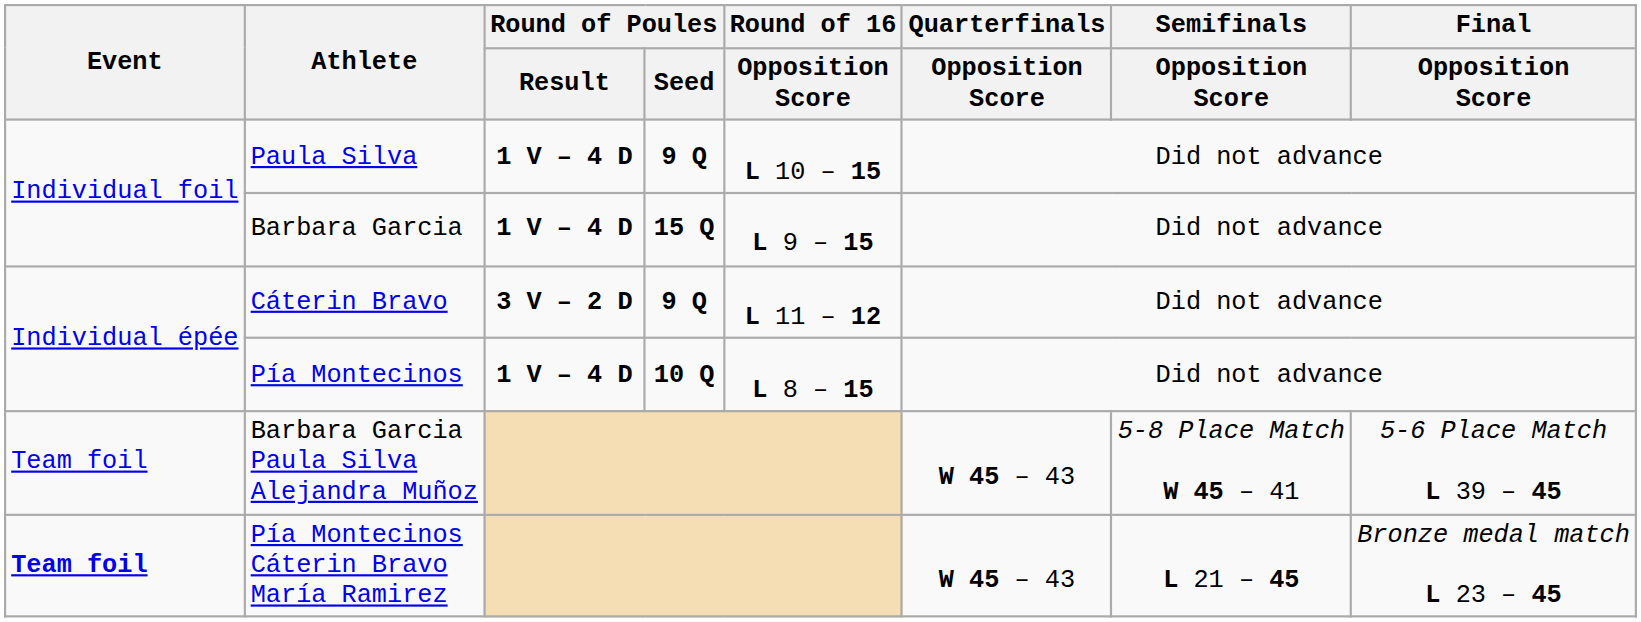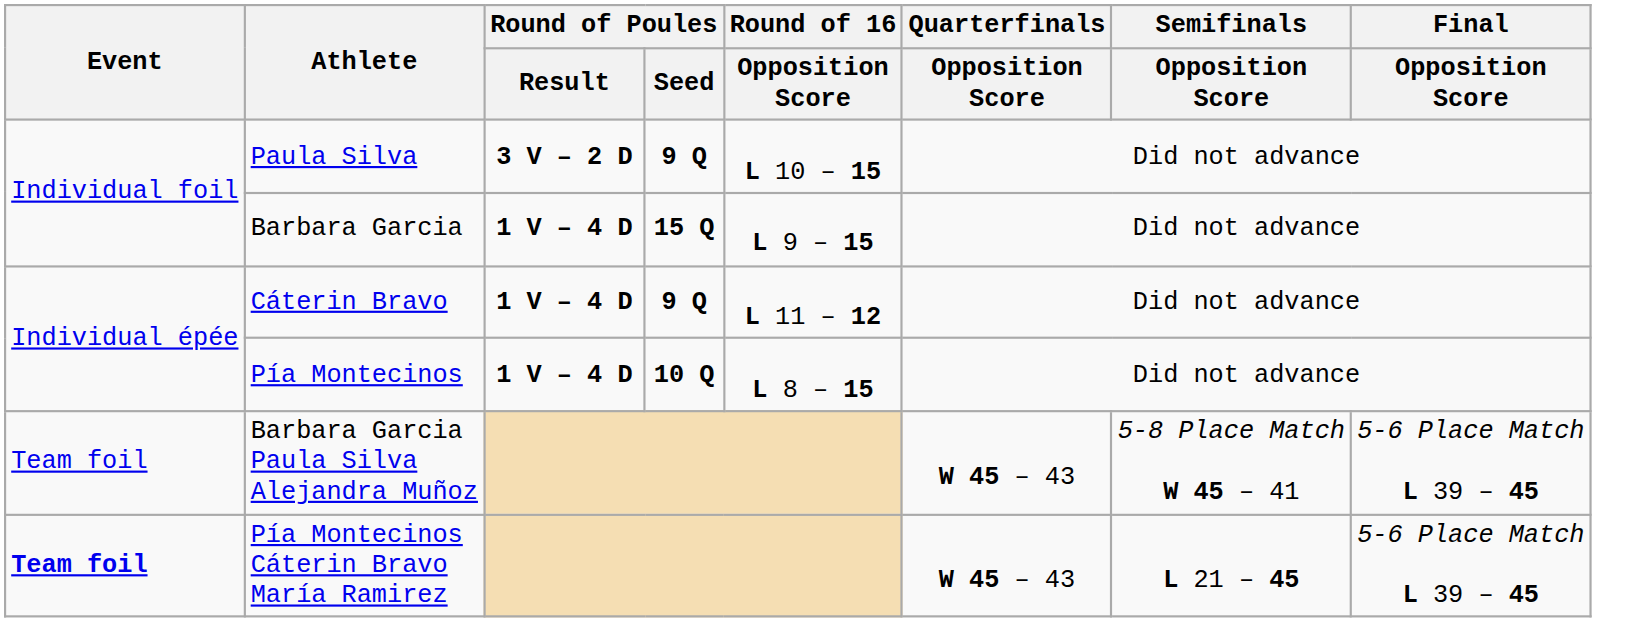Paula Silva | Round of Poules / Result: 1 V – 4 D -> 3 V – 2 D
Cáterin Bravo | Round of Poules / Result: 3 V – 2 D -> 1 V – 4 D
Pía Montecinos Cáterin Bravo María Ramirez | Final / Opposition Score: Bronze medal match L 23 – 45 -> 5-6 Place Match L 39 – 45
